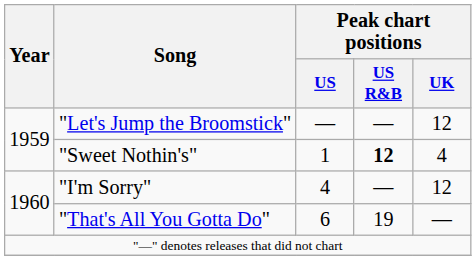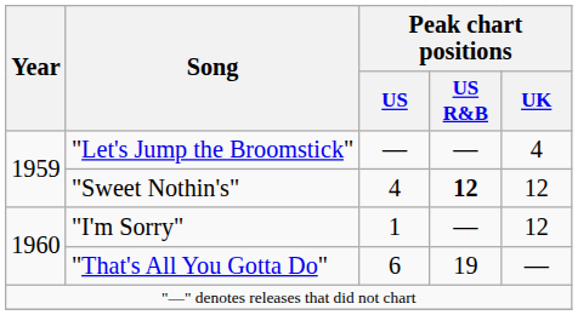"Let's Jump the Broomstick" | Peak chart positions / UK: 12 -> 4
"Sweet Nothin's" | Peak chart positions / US: 1 -> 4
"Sweet Nothin's" | Peak chart positions / UK: 4 -> 12
"I'm Sorry" | Peak chart positions / US: 4 -> 1
